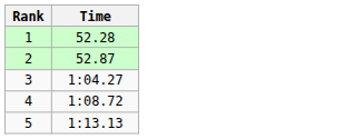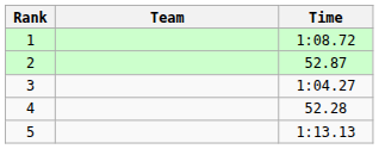+ column: Team
1 | Time: 52.28 -> 1:08.72
4 | Time: 1:08.72 -> 52.28
